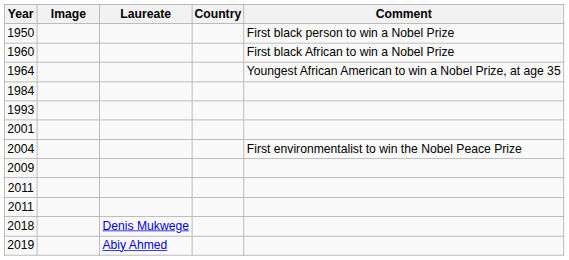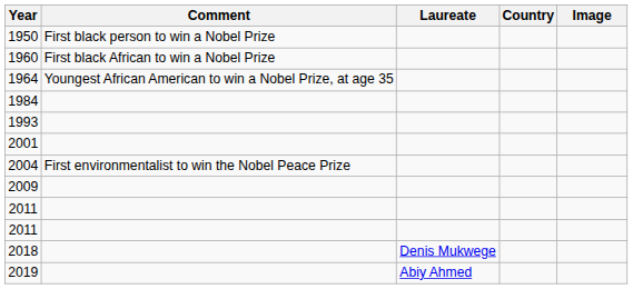columns swapped: Image <-> Comment
